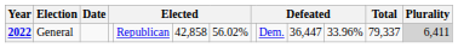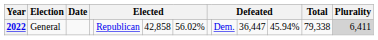2022 | column 11: 33.96% -> 45.94%
2022 | Total: 79,337 -> 79,338
